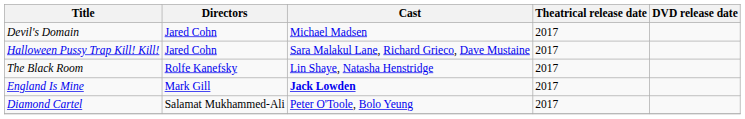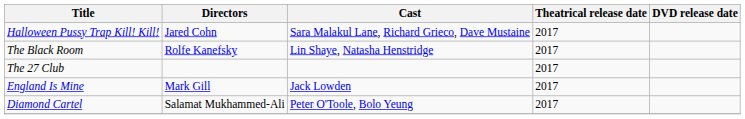- row: Devil's Domain | Jared Cohn | Michael Madsen | 2017
+ row: The 27 Club | 2017
England Is Mine | Cast: bold -> normal
